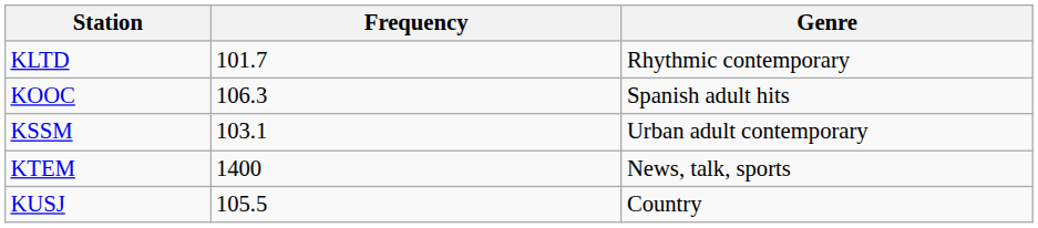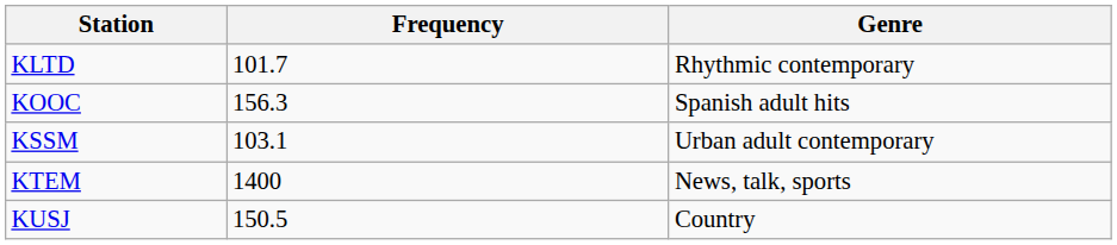KOOC | Frequency: 106.3 -> 156.3
KUSJ | Frequency: 105.5 -> 150.5
